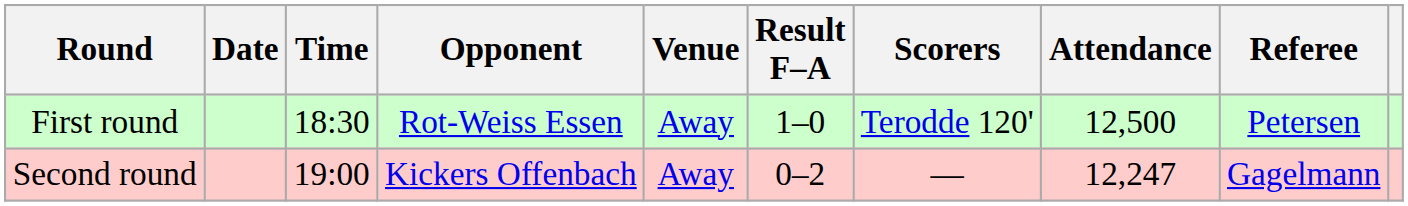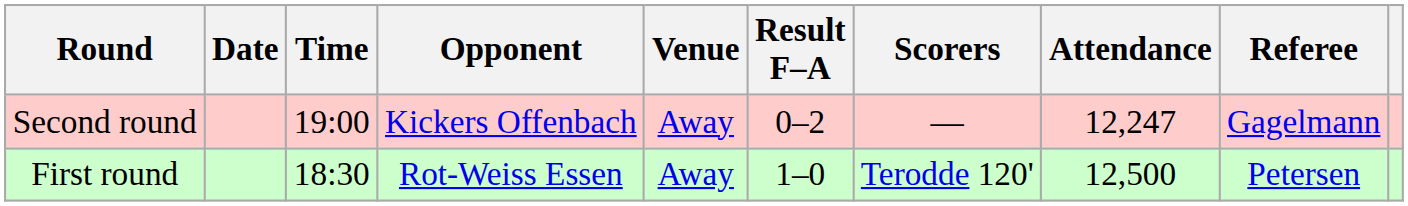rows swapped: First round <-> Second round
